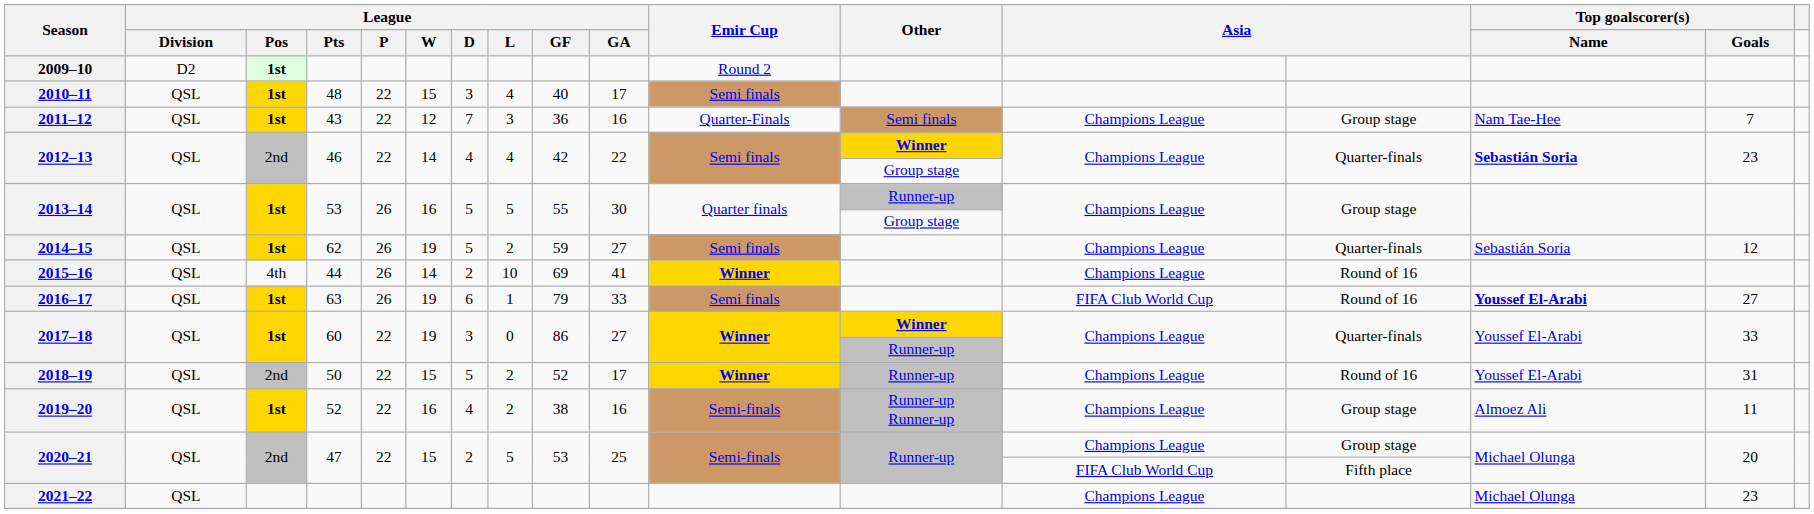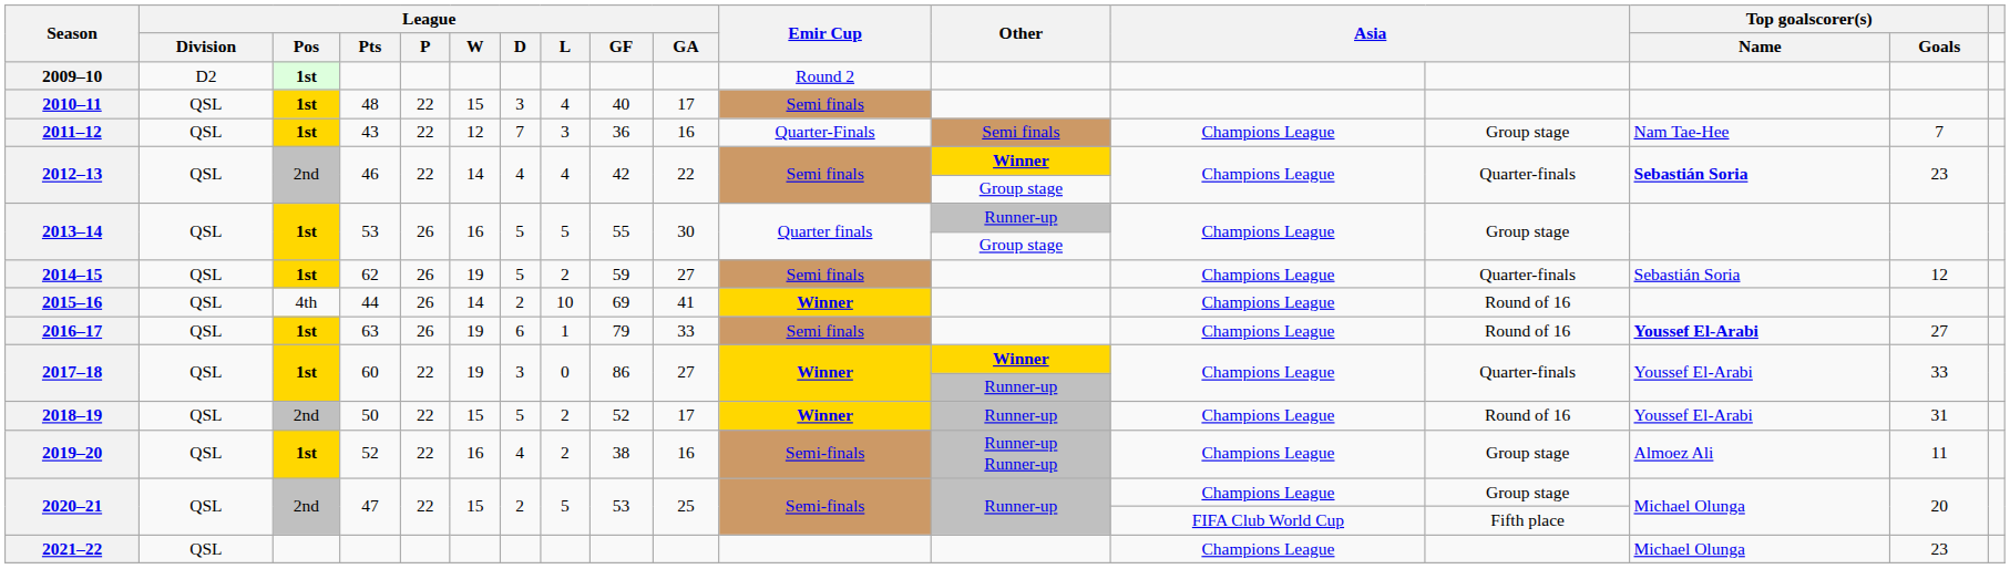2016–17 | column 13: FIFA Club World Cup -> Champions League
